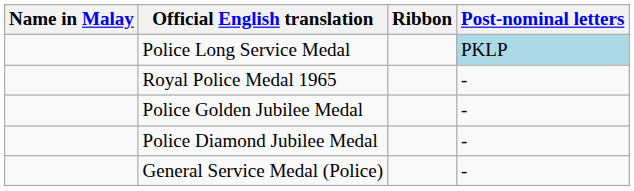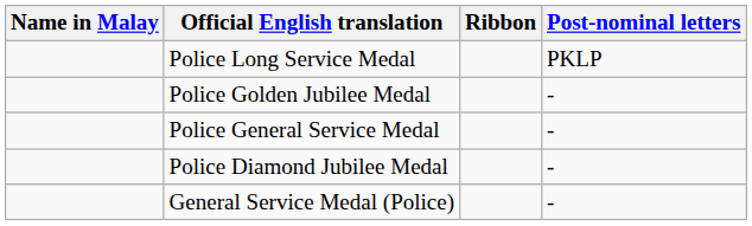Police Long Service Medal | Post-nominal letters: lightblue background -> no background
- row: Royal Police Medal 1965 | -
+ row: Police General Service Medal | -
